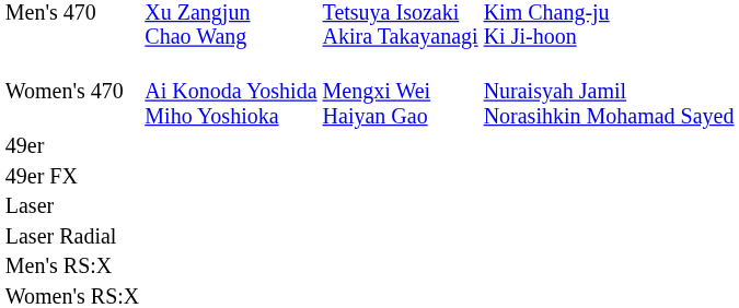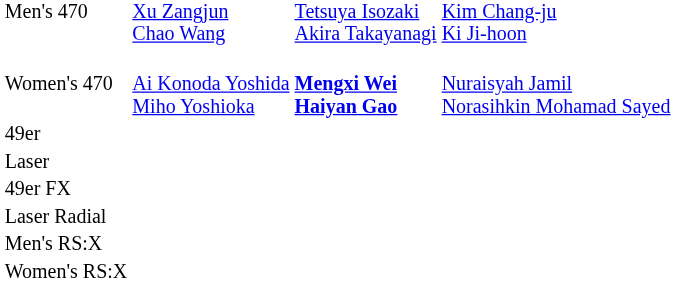Women's 470 | column 3: normal -> bold
rows swapped: 49er FX <-> Laser
